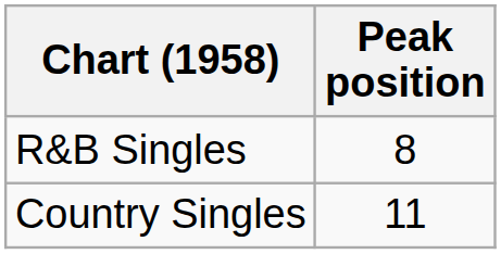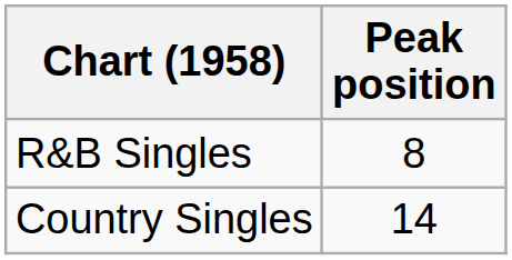Country Singles | Peak position: 11 -> 14
